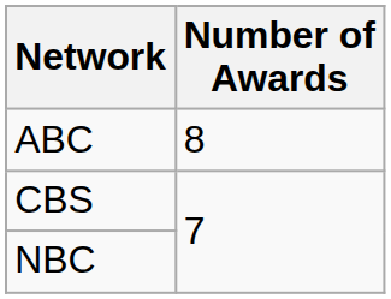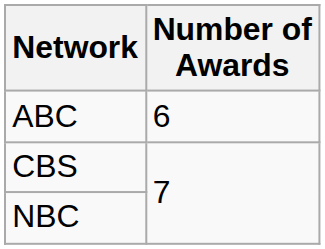ABC | Number of Awards: 8 -> 6
